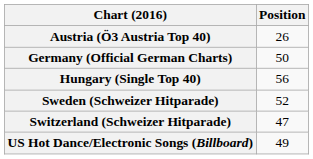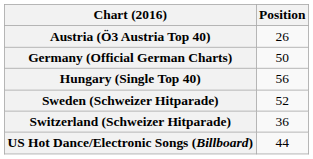Switzerland (Schweizer Hitparade) | Position: 47 -> 36
US Hot Dance/Electronic Songs (Billboard) | Position: 49 -> 44
